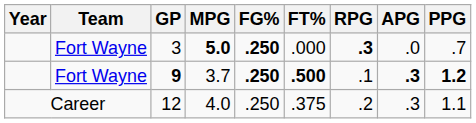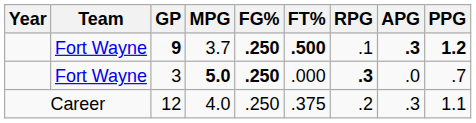rows swapped: 3 <-> 9
